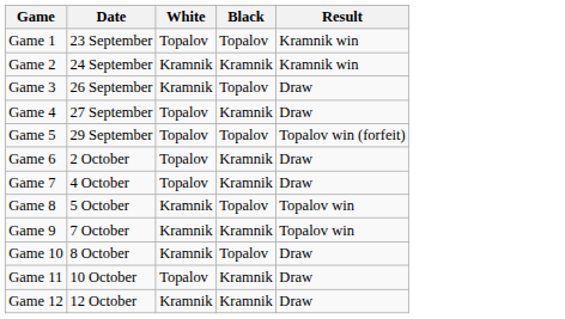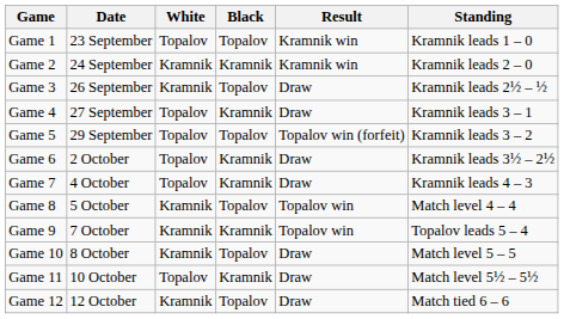+ column: Standing | Kramnik leads 1 – 0 | Kramnik leads 2 – 0 | Kramnik leads 2½ – ½ | Kramnik leads 3 – 1 | Kramnik leads 3 – 2 | Kramnik leads 3½ – 2½ | Kramnik leads 4 – 3 | Match level 4 – 4 | Topalov leads 5 – 4 | Match level 5 – 5 | Match level 5½ – 5½ | Match tied 6 – 6
Game 12 | Black: Kramnik -> Topalov
